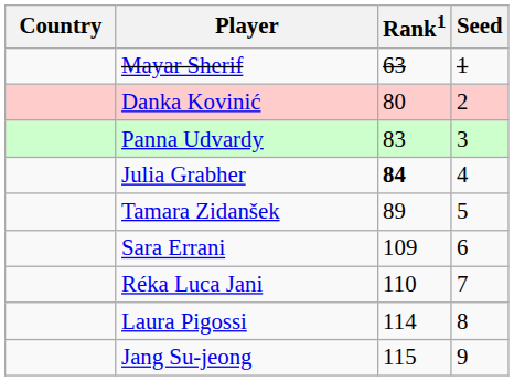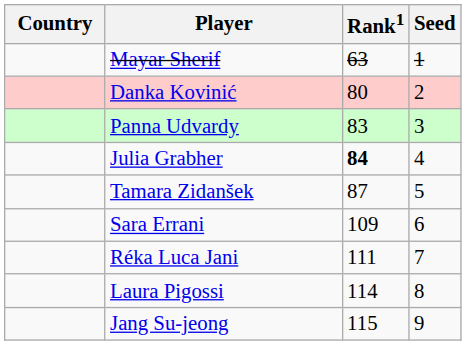Tamara Zidanšek | Rank1: 89 -> 87
Réka Luca Jani | Rank1: 110 -> 111
